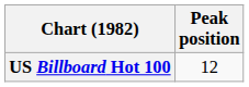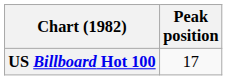US Billboard Hot 100 | Peak position: 12 -> 17
